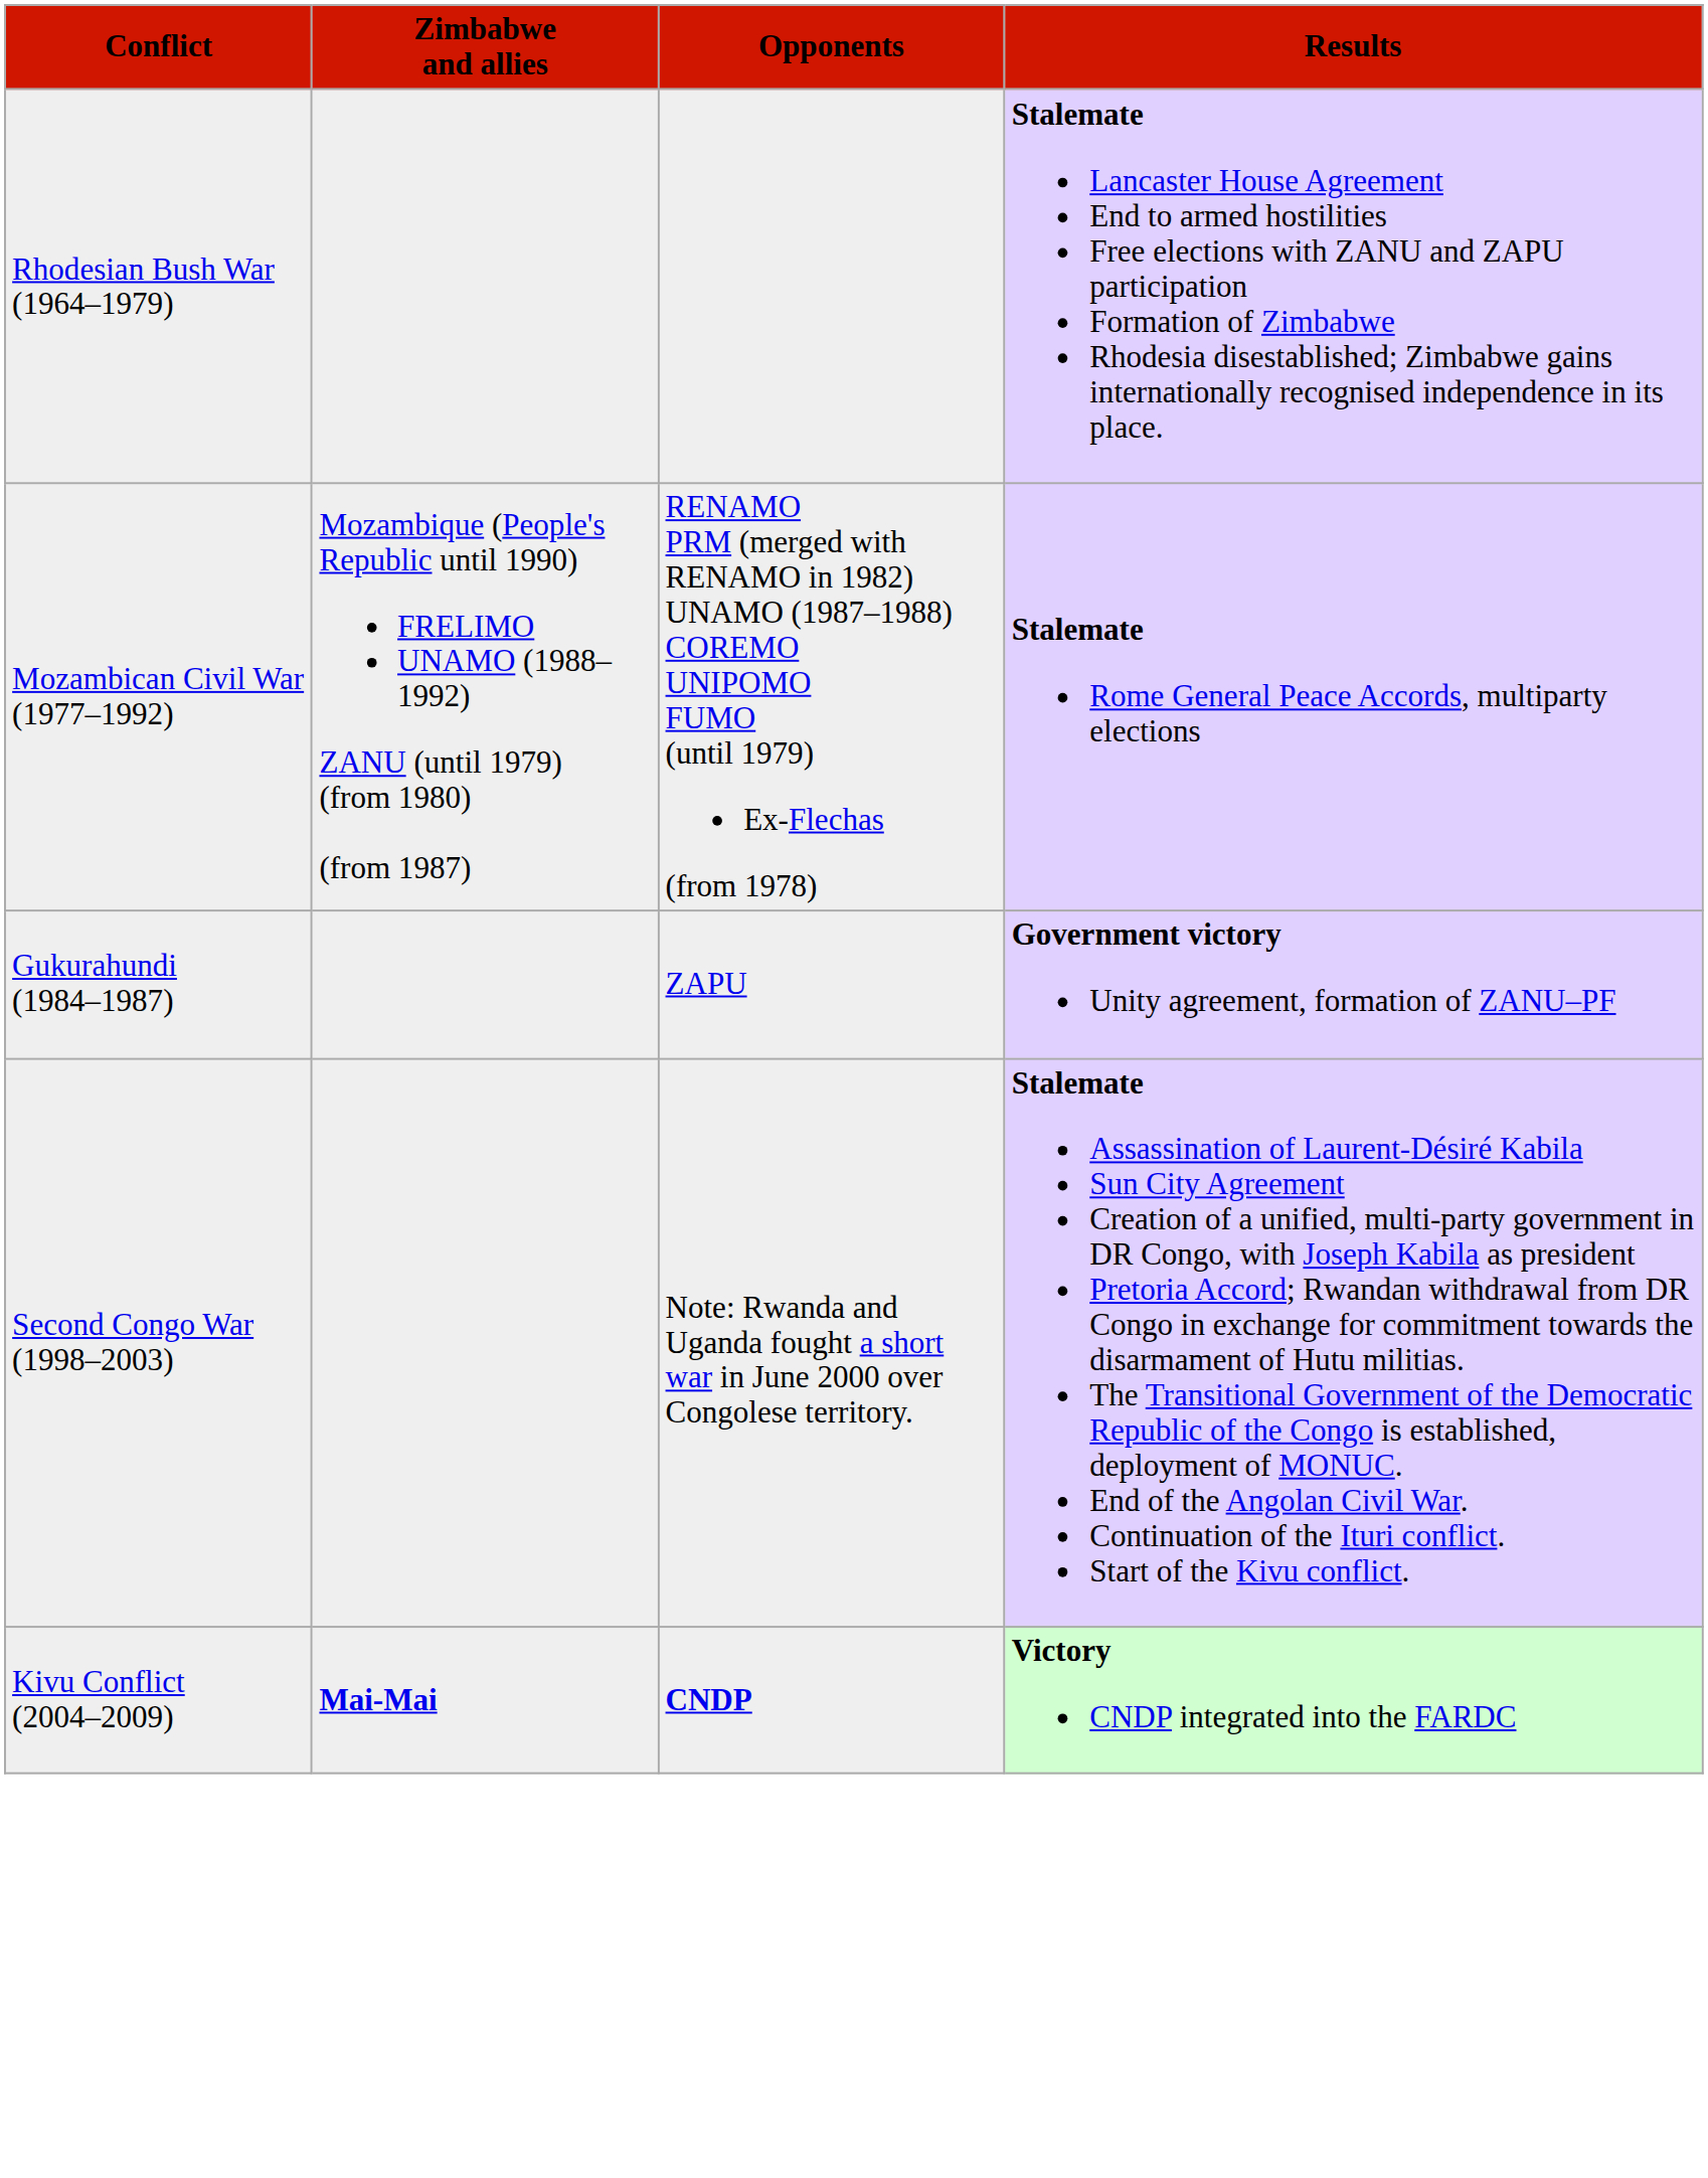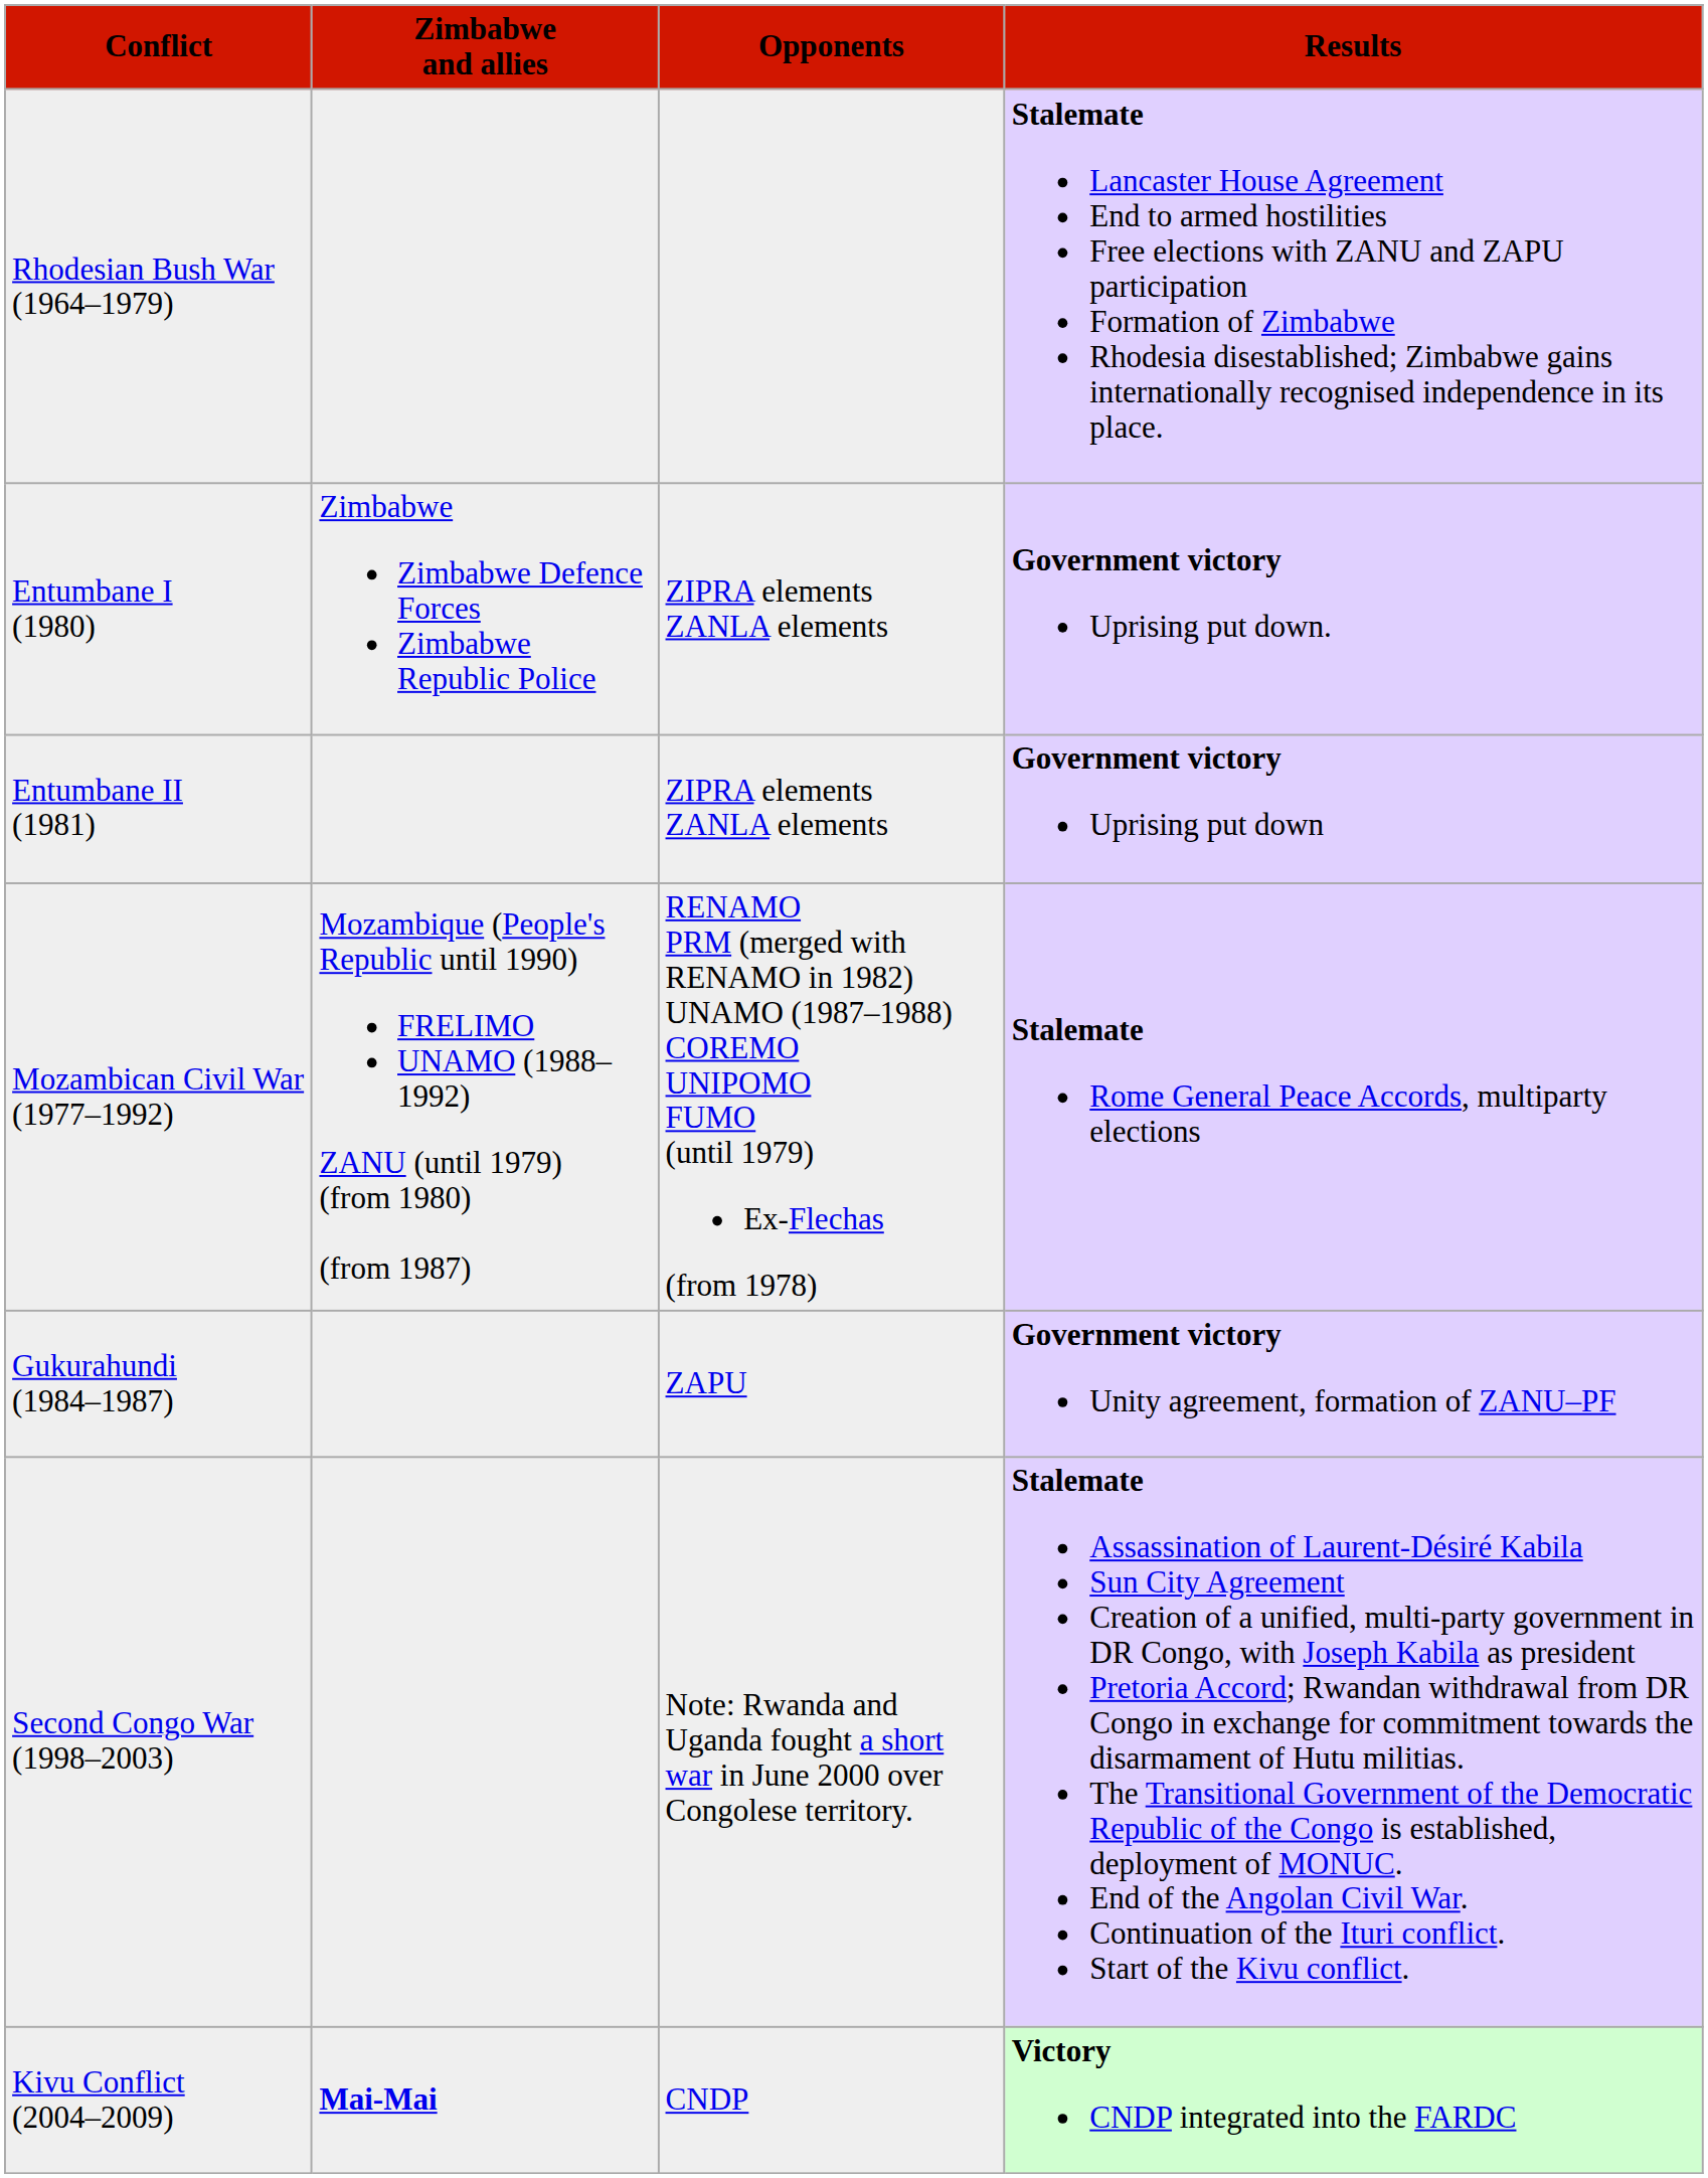+ row: Entumbane I (1980) | Zimbabwe Zimbabwe Defence Forces Zimbabwe Republic Police | ZIPRA elements ZANLA elements | Government victory Uprising put down.
+ row: Entumbane II (1981) | ZIPRA elements ZANLA elements | Government victory Uprising put down
Kivu Conflict (2004–2009) | Opponents: bold -> normal
